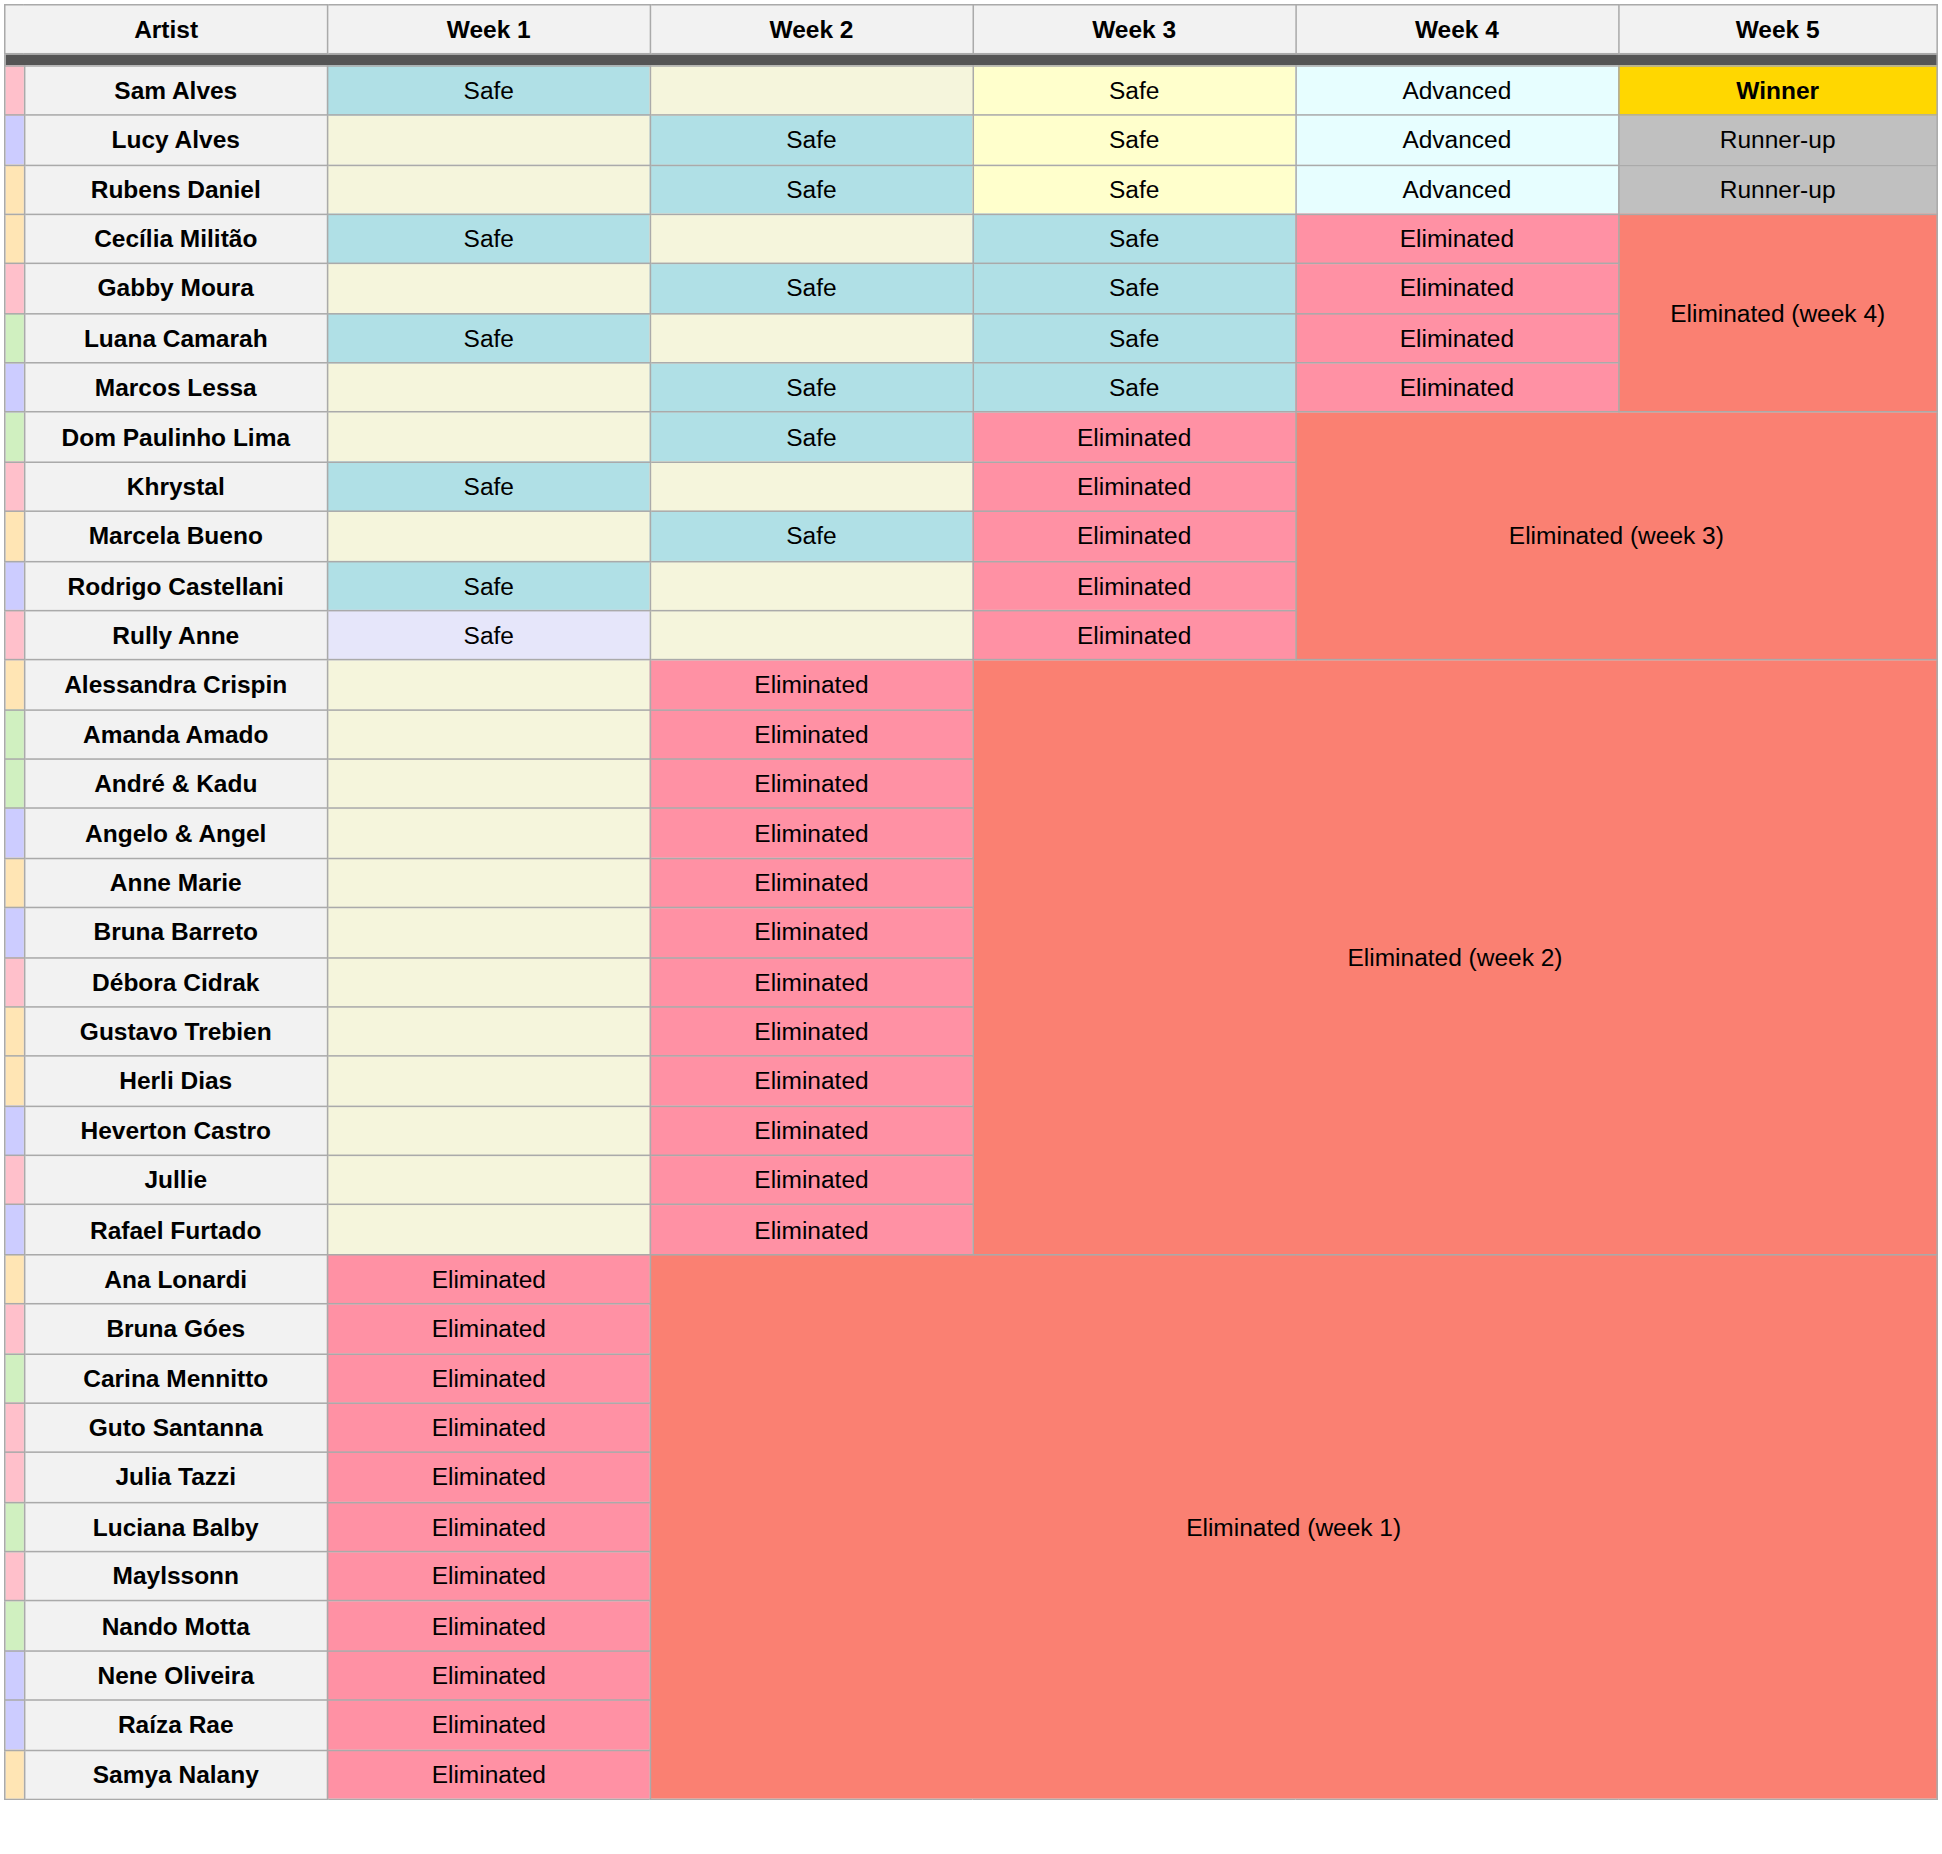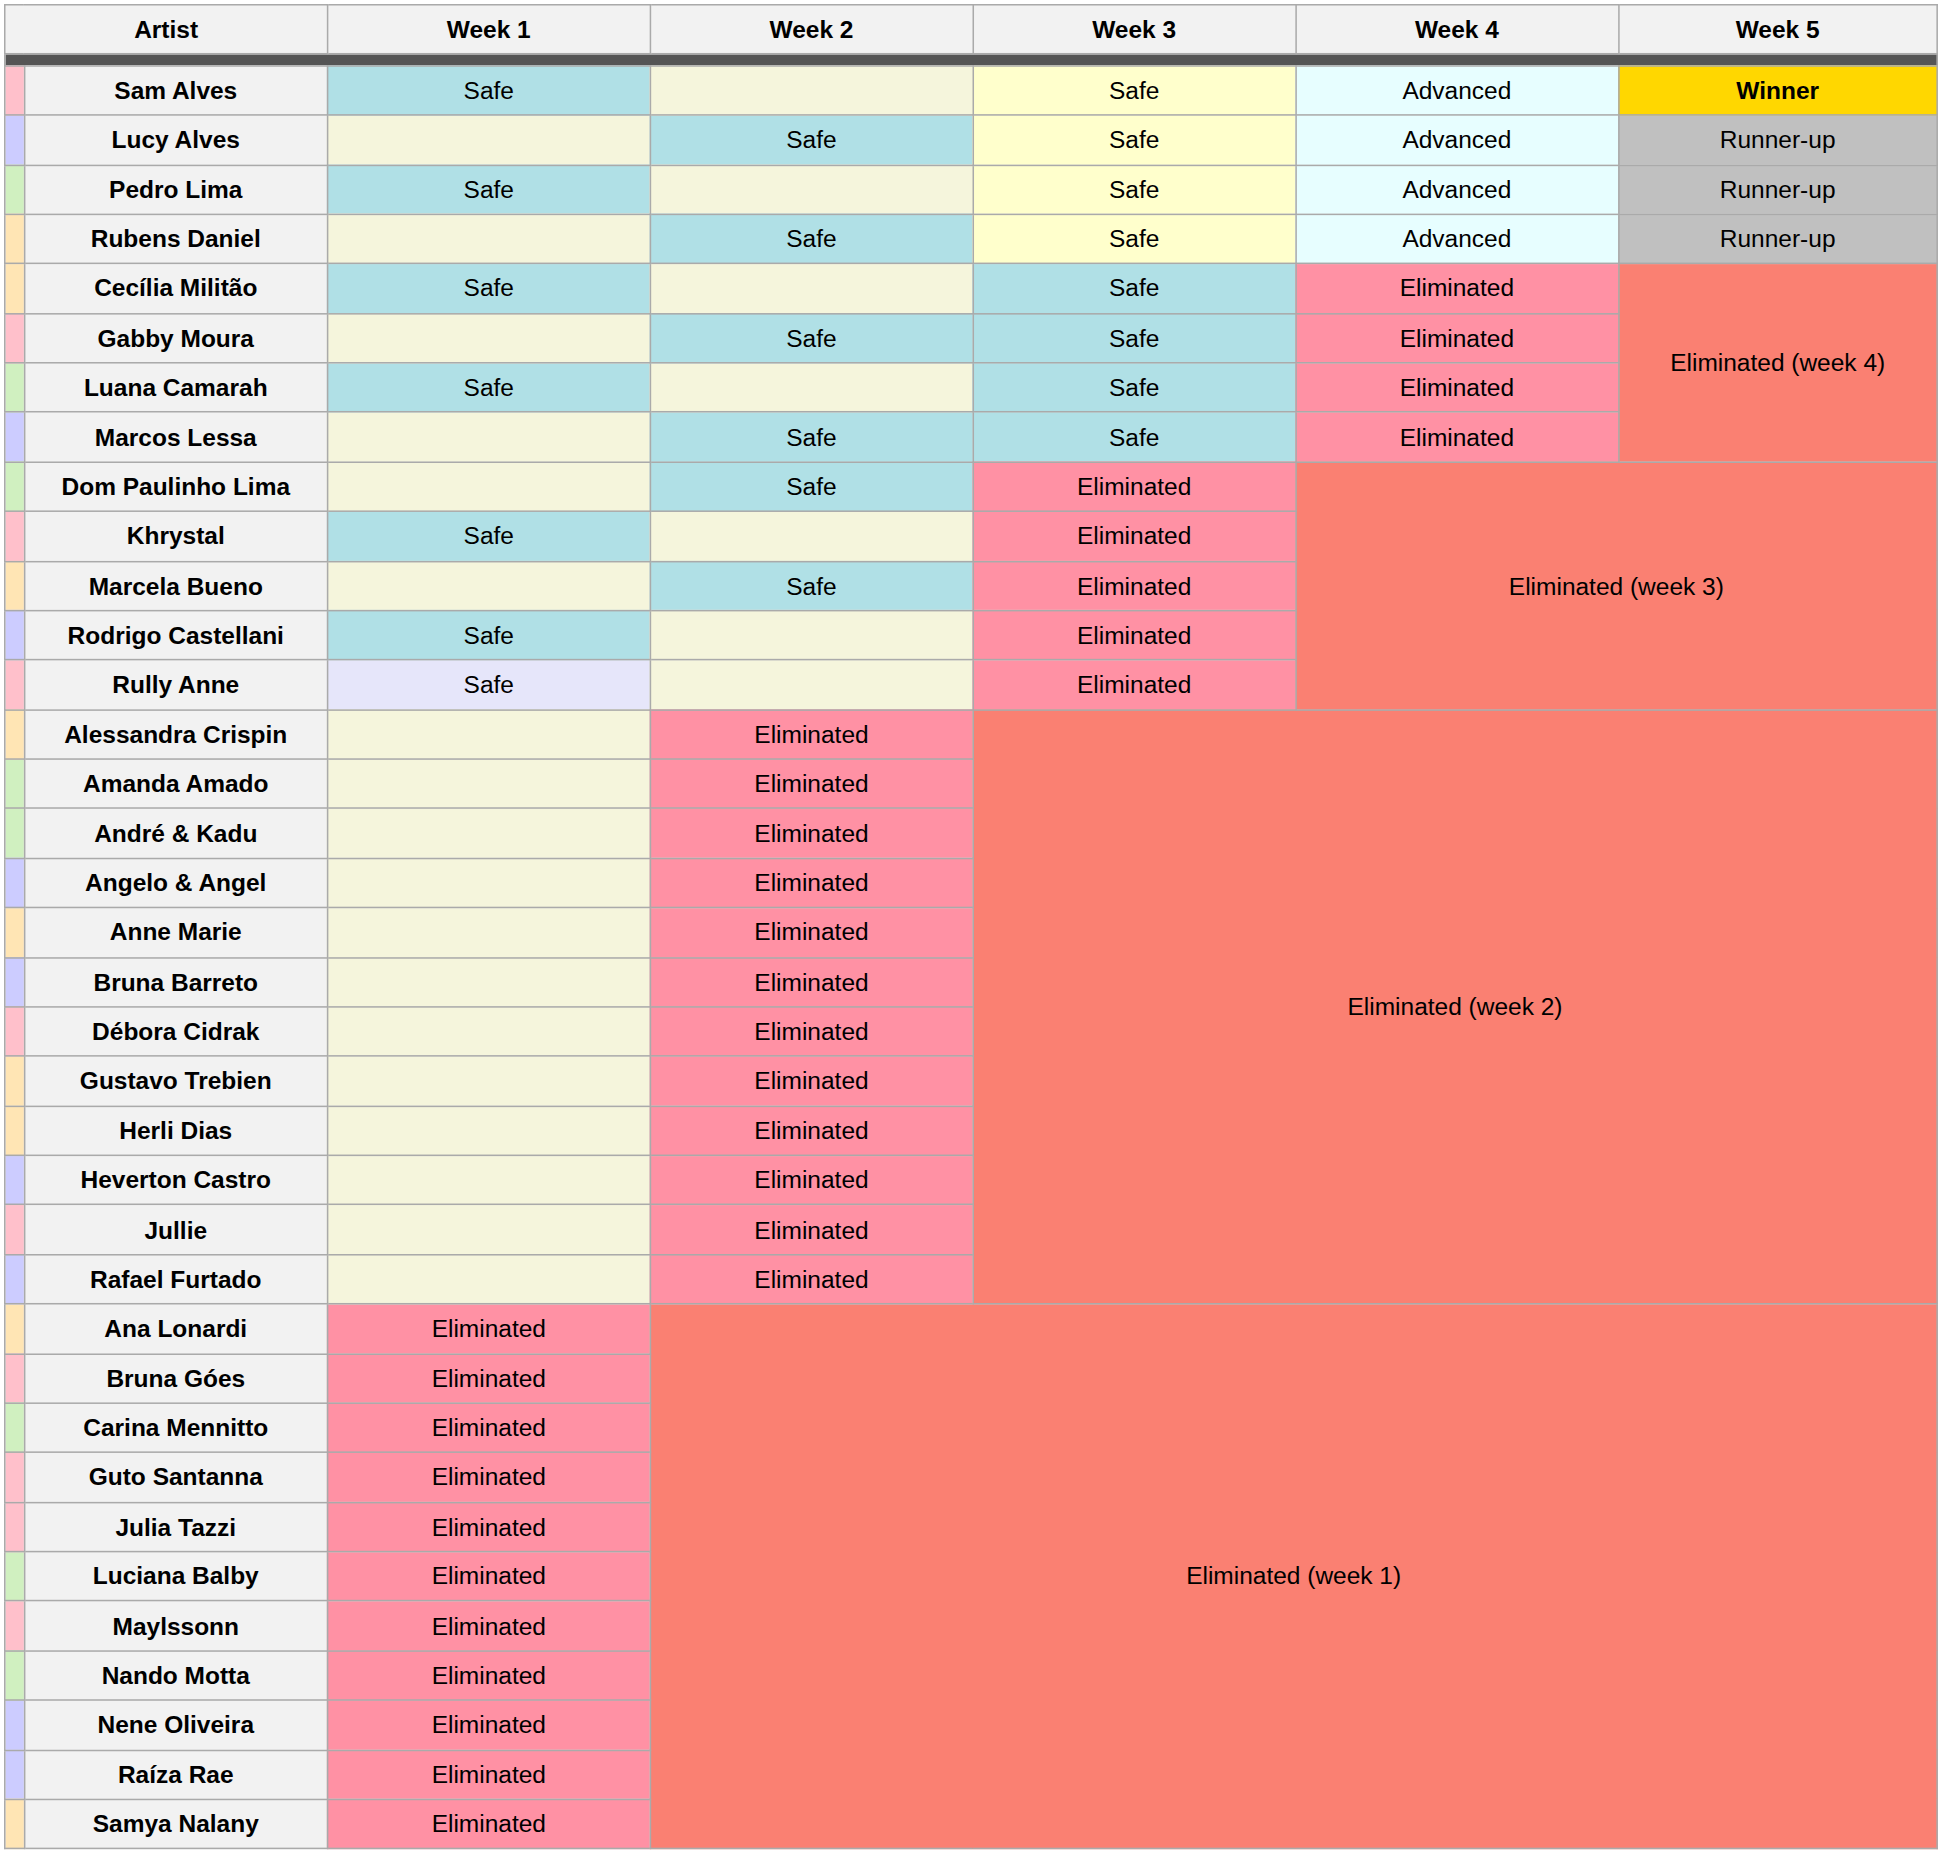+ row: Pedro Lima | Safe | Safe | Advanced | Runner-up
